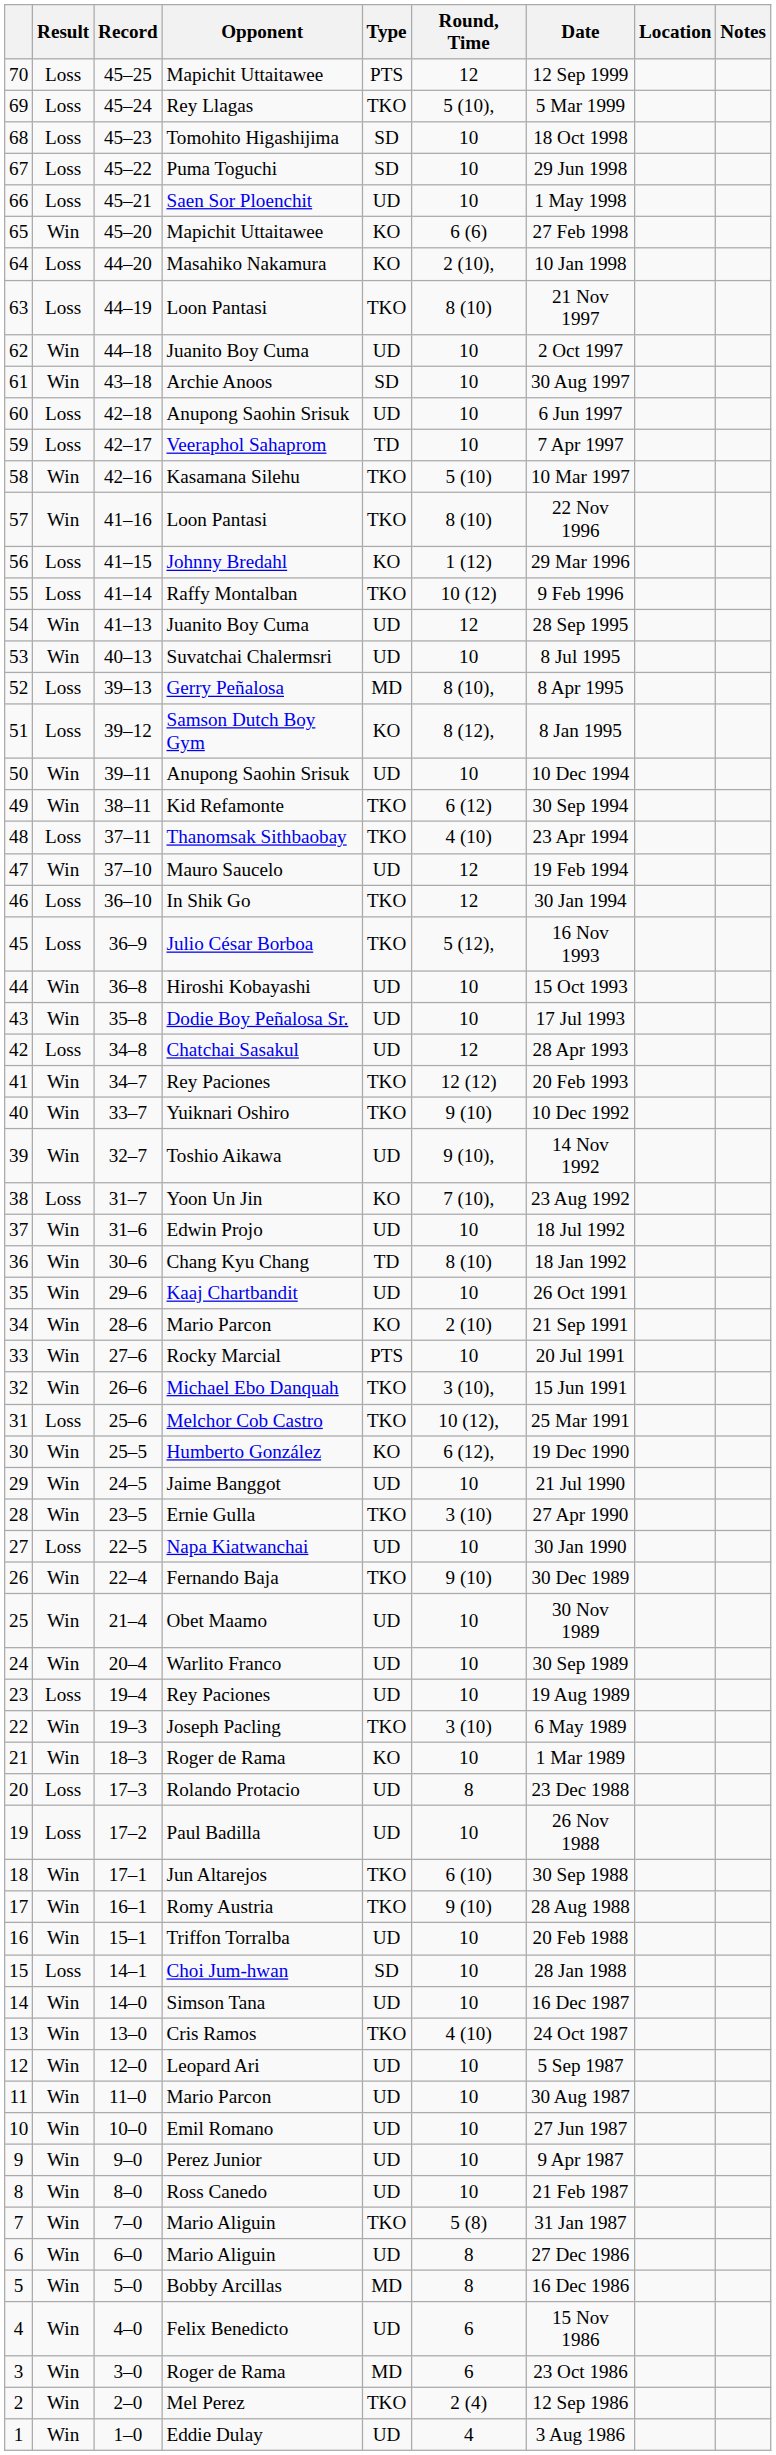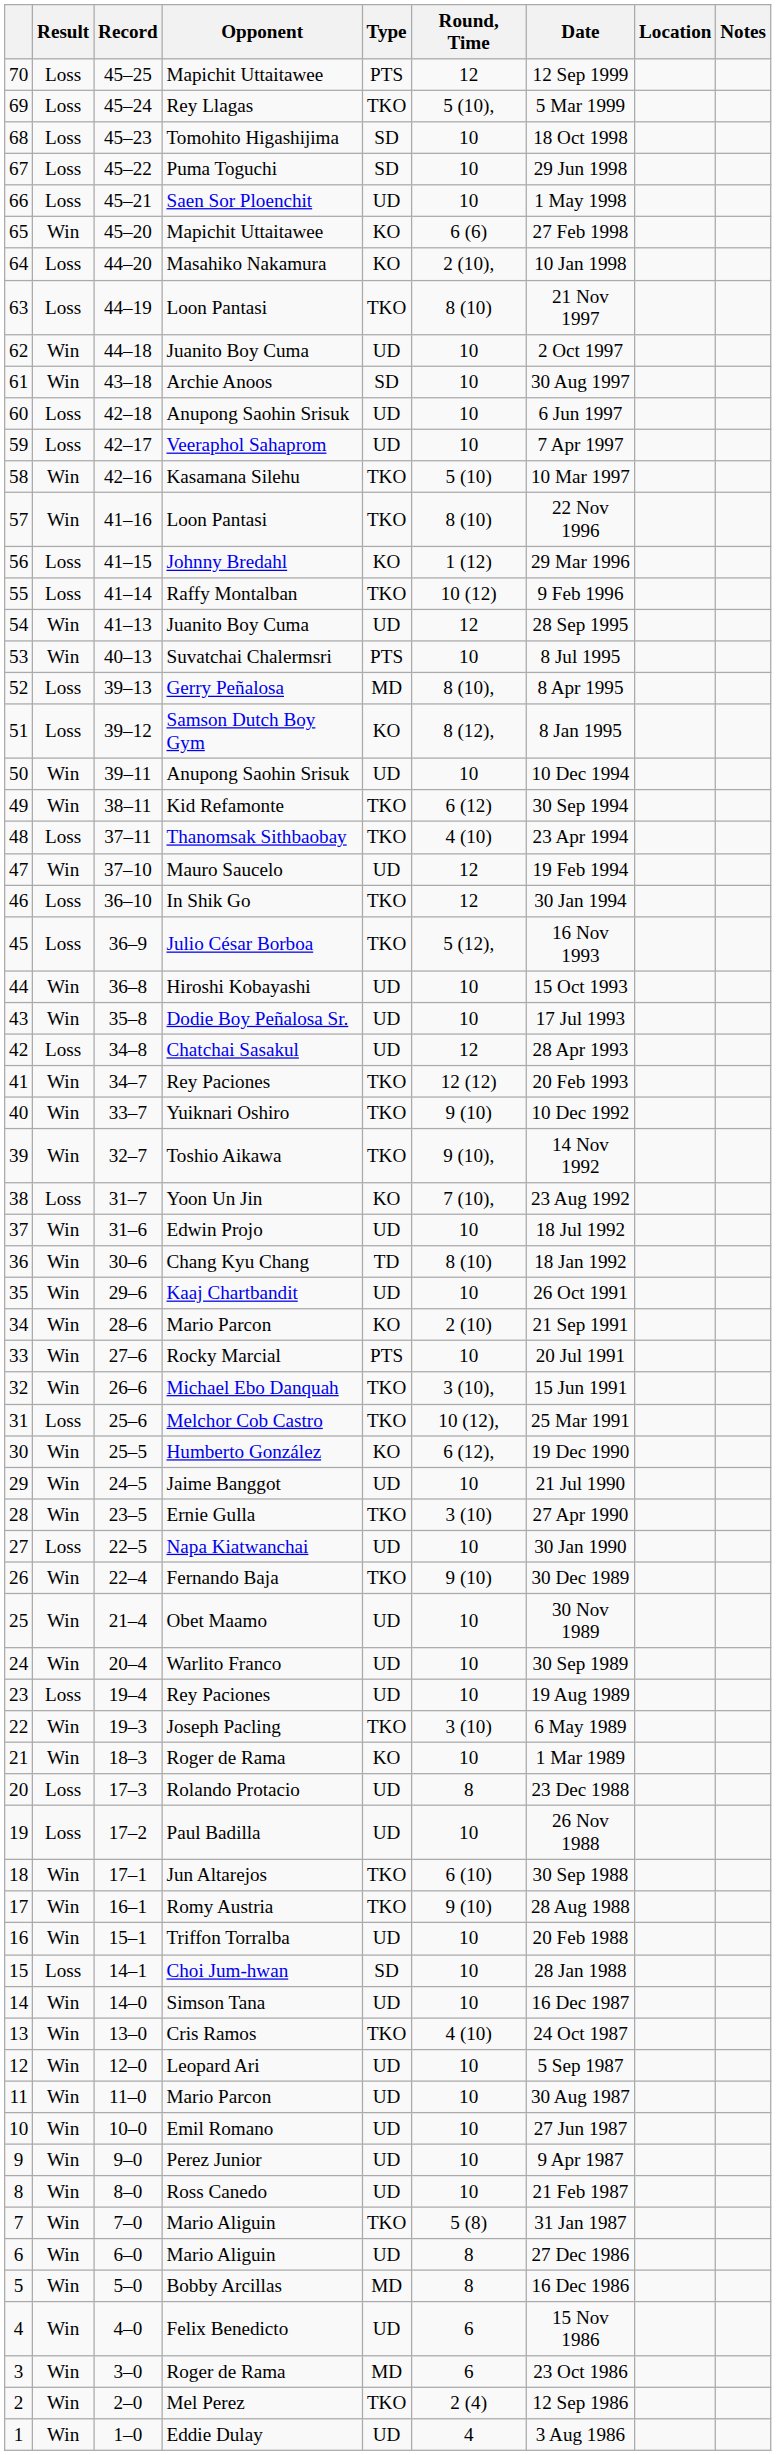59 | Type: TD -> UD
53 | Type: UD -> PTS
39 | Type: UD -> TKO
